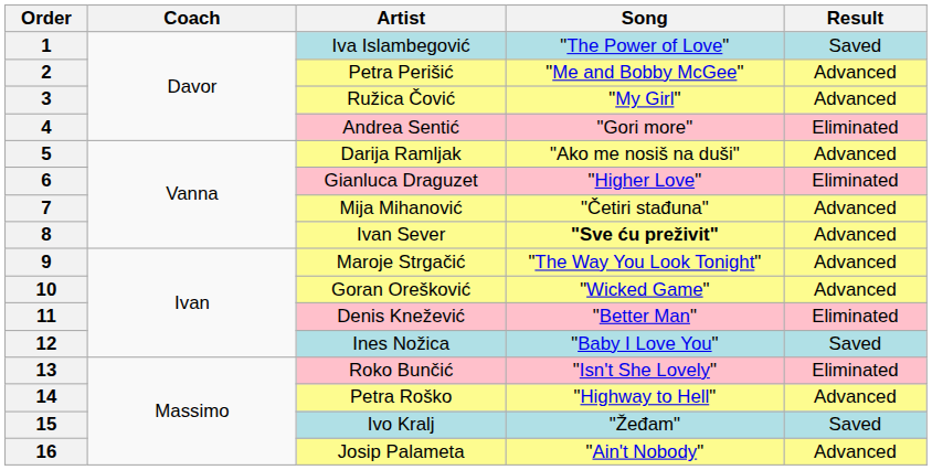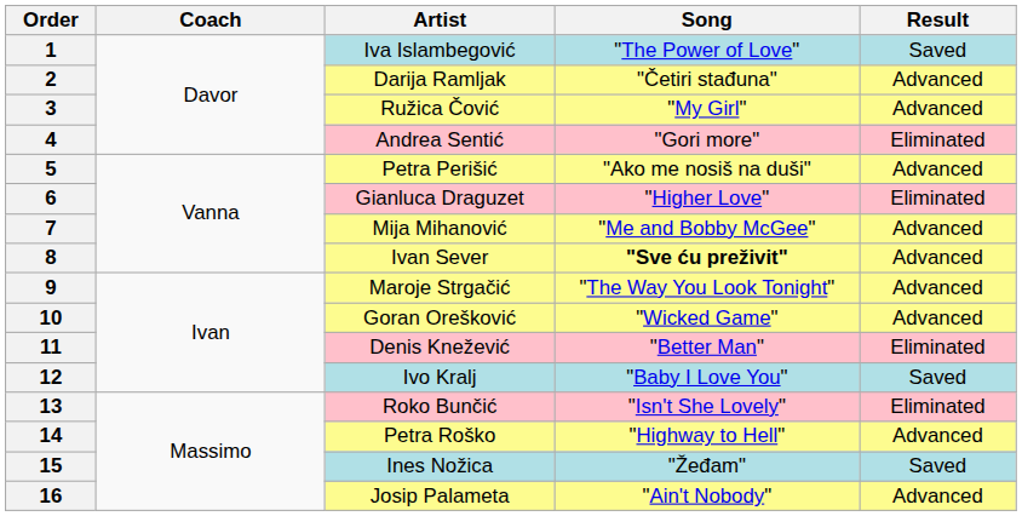2 | Artist: Petra Perišić -> Darija Ramljak
2 | Song: "Me and Bobby McGee" -> "Četiri stađuna"
5 | Artist: Darija Ramljak -> Petra Perišić
7 | Song: "Četiri stađuna" -> "Me and Bobby McGee"
12 | Artist: Ines Nožica -> Ivo Kralj
15 | Artist: Ivo Kralj -> Ines Nožica
